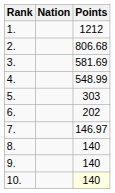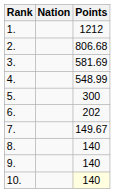5. | Points: 303 -> 300
7. | Points: 146.97 -> 149.67
